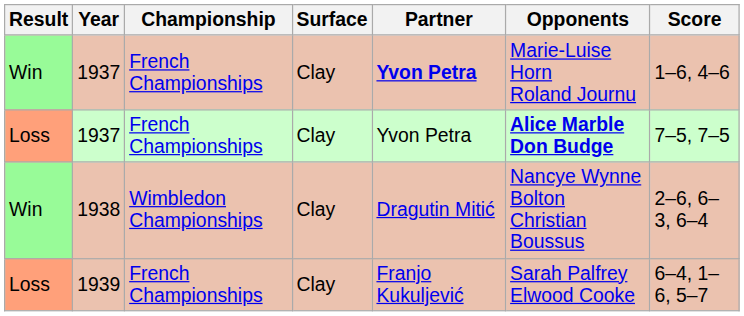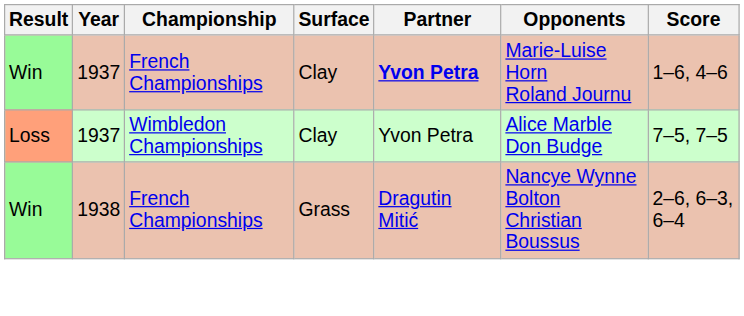Loss / 1937 | Championship: French Championships -> Wimbledon Championships
Loss / 1937 | Opponents: bold -> normal
1938 | Championship: Wimbledon Championships -> French Championships
1938 | Surface: Clay -> Grass
- row: Loss | 1939 | French Championships | Clay | Franjo Kukuljević | Sarah Palfrey Elwood Cooke | 6–4, 1–6, 5–7
